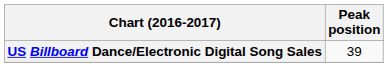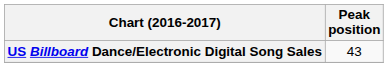US Billboard Dance/Electronic Digital Song Sales | Peak position: 39 -> 43
